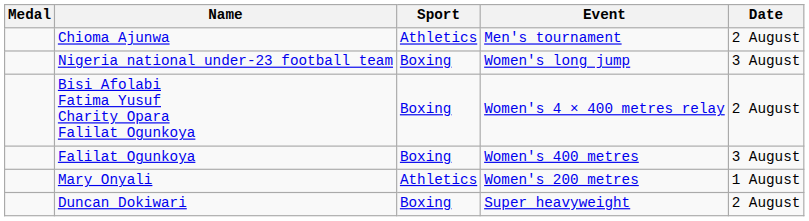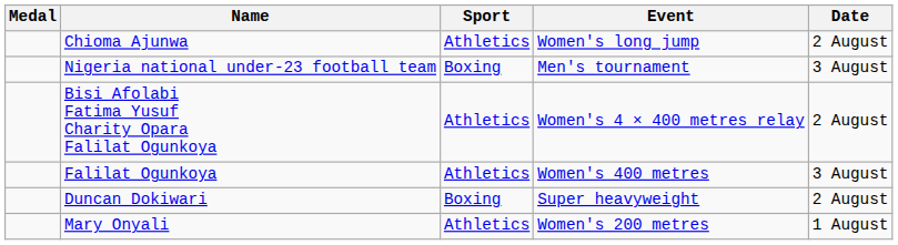Chioma Ajunwa | Event: Men's tournament -> Women's long jump
Nigeria national under-23 football team | Event: Women's long jump -> Men's tournament
Bisi Afolabi Fatima Yusuf Charity Opara Falilat Ogunkoya | Sport: Boxing -> Athletics
Falilat Ogunkoya | Sport: Boxing -> Athletics
rows swapped: Mary Onyali <-> Duncan Dokiwari
